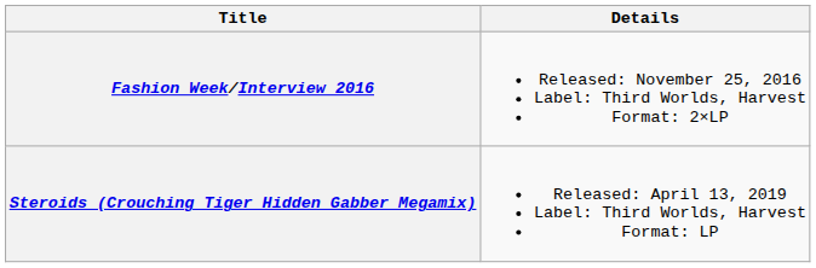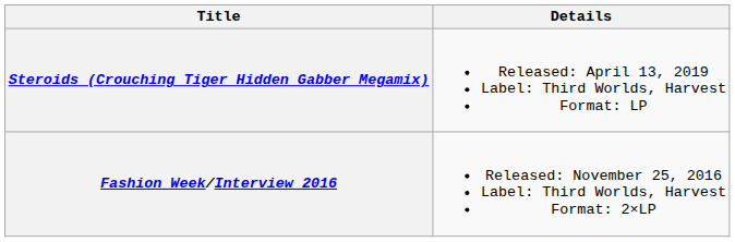rows swapped: Fashion Week/Interview 2016 <-> Steroids (Crouching Tiger Hidden Gabber Megamix)
